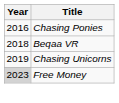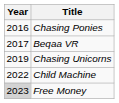Beqaa VR | Year: 2018 -> 2017
+ row: 2022 | Child Machine
